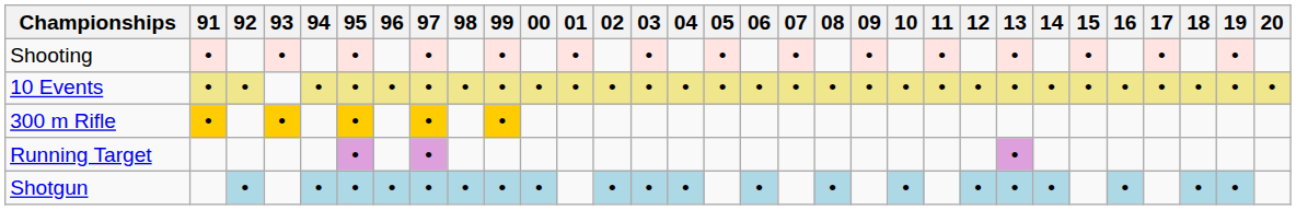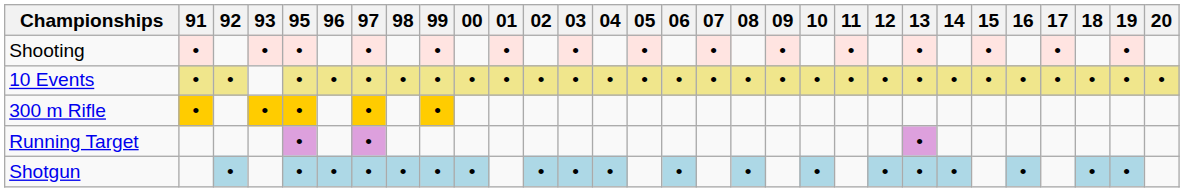- column: 94 | • | •
